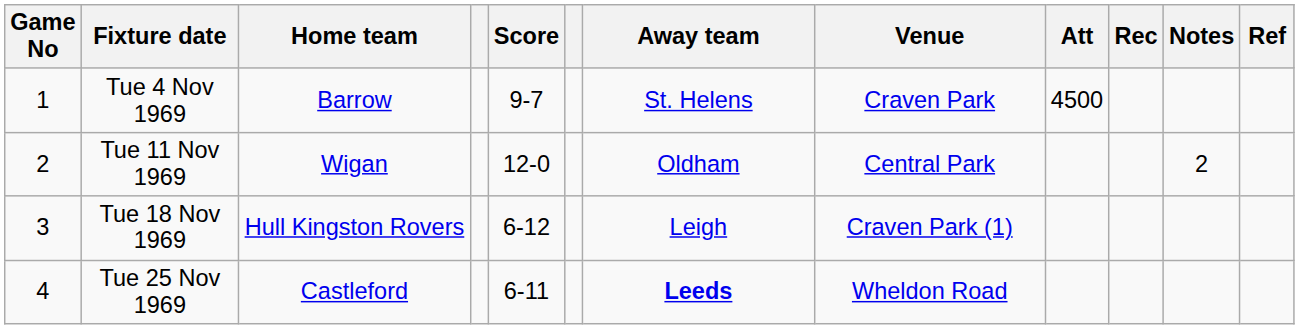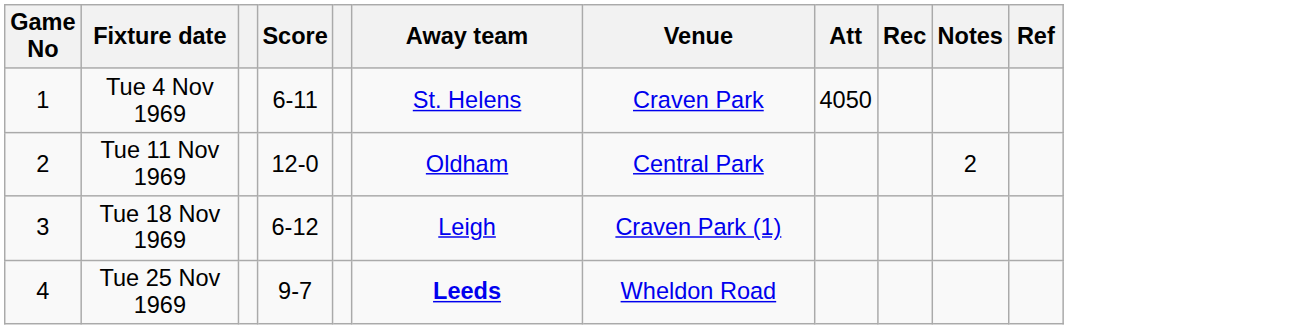- column: Home team | Barrow | Wigan | Hull Kingston Rovers | Castleford
Tue 4 Nov 1969 | Score: 9-7 -> 6-11
Tue 4 Nov 1969 | Att: 4500 -> 4050
Tue 25 Nov 1969 | Score: 6-11 -> 9-7
